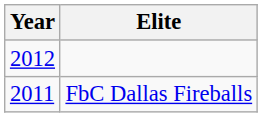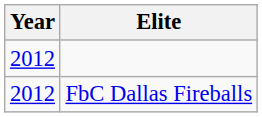FbC Dallas Fireballs | Year: 2011 -> 2012
